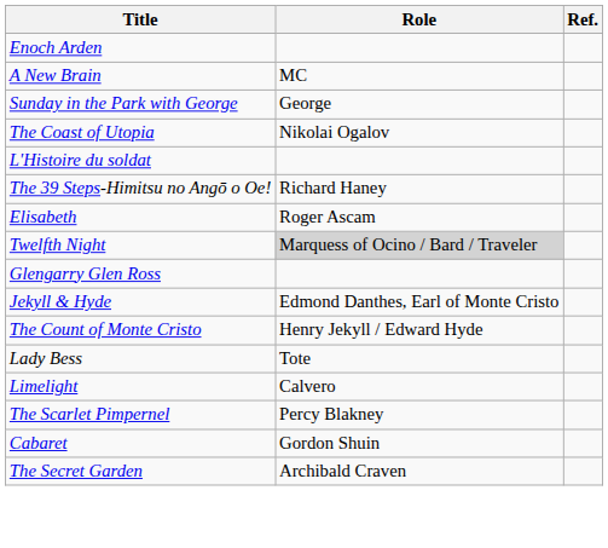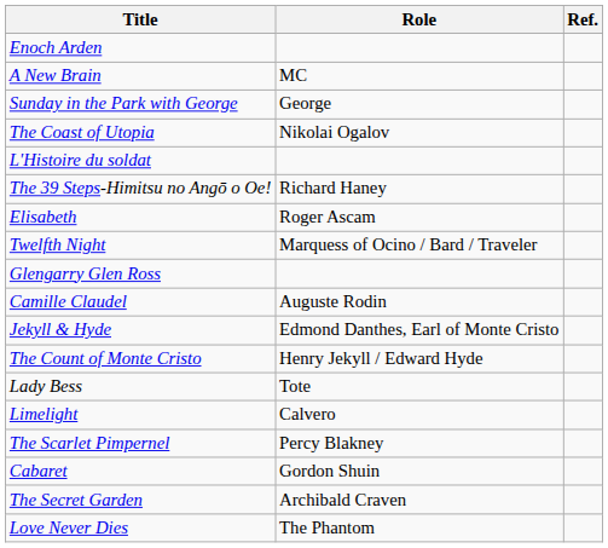Twelfth Night | Role: lightgrey background -> no background
+ row: Camille Claudel | Auguste Rodin
+ row: Love Never Dies | The Phantom
